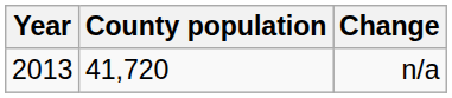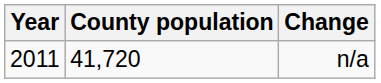n/a | Year: 2013 -> 2011
